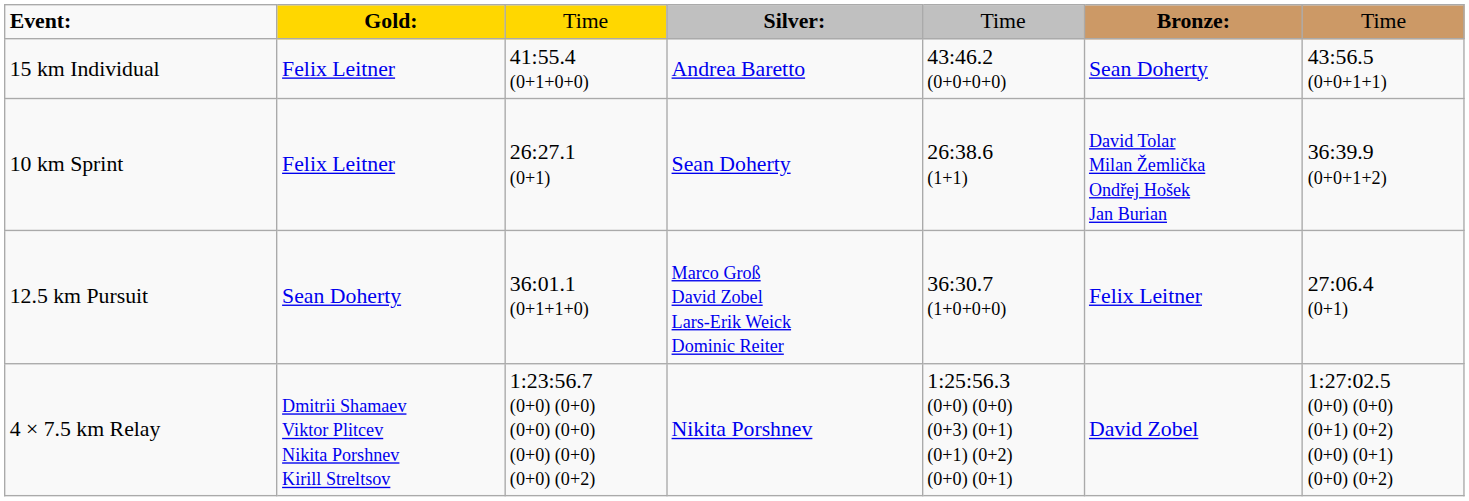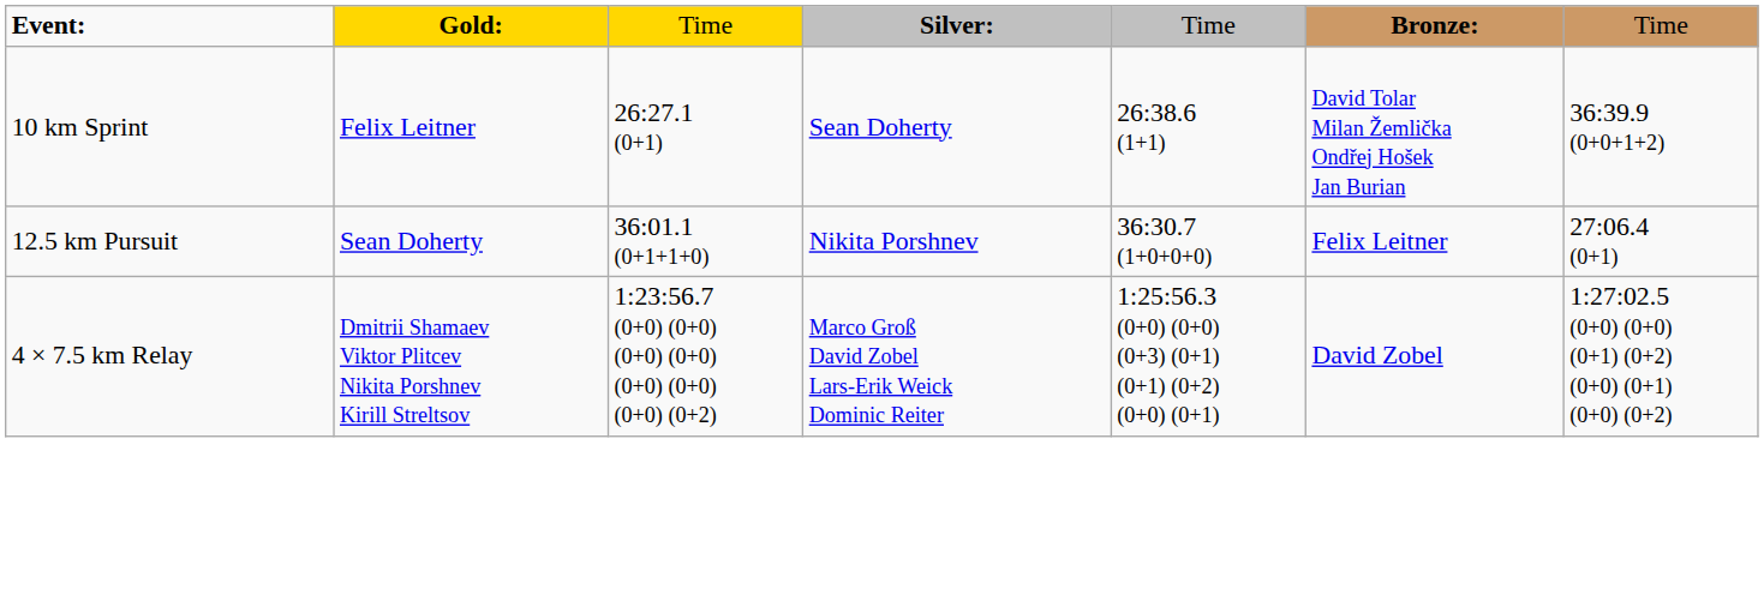- row: 15 km Individual | Felix Leitner | 41:55.4 (0+1+0+0) | Andrea Baretto | 43:46.2 (0+0+0+0) | Sean Doherty | 43:56.5 (0+0+1+1)
12.5 km Pursuit | column 4: Marco Groß David Zobel Lars-Erik Weick Dominic Reiter -> Nikita Porshnev
4 × 7.5 km Relay | column 4: Nikita Porshnev -> Marco Groß David Zobel Lars-Erik Weick Dominic Reiter
